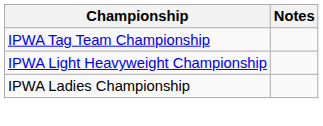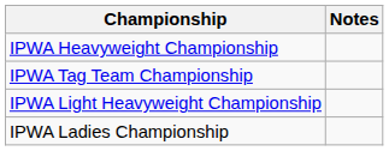+ row: IPWA Heavyweight Championship
